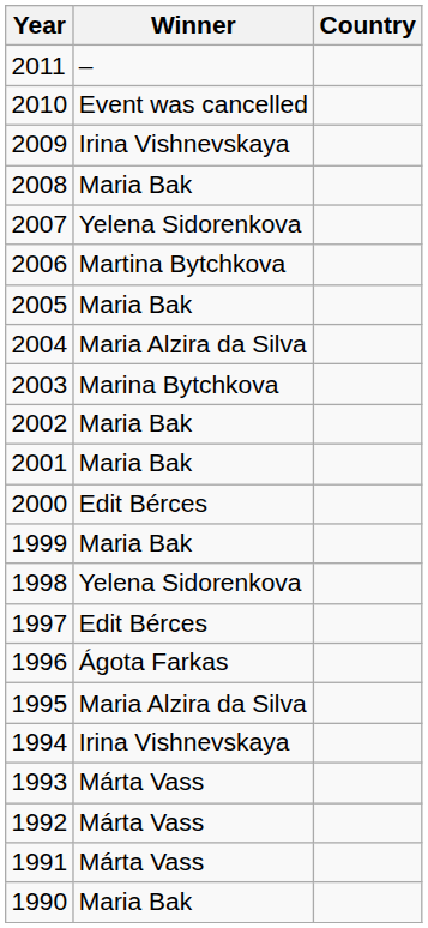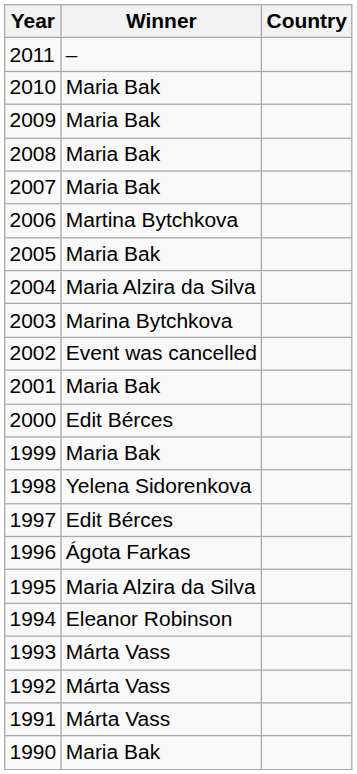2010 | Winner: Event was cancelled -> Maria Bak
2009 | Winner: Irina Vishnevskaya -> Maria Bak
2007 | Winner: Yelena Sidorenkova -> Maria Bak
2002 | Winner: Maria Bak -> Event was cancelled
1994 | Winner: Irina Vishnevskaya -> Eleanor Robinson
